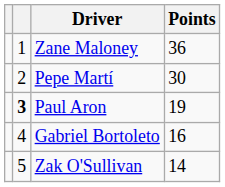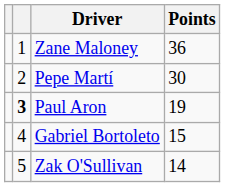Gabriel Bortoleto | Points: 16 -> 15
